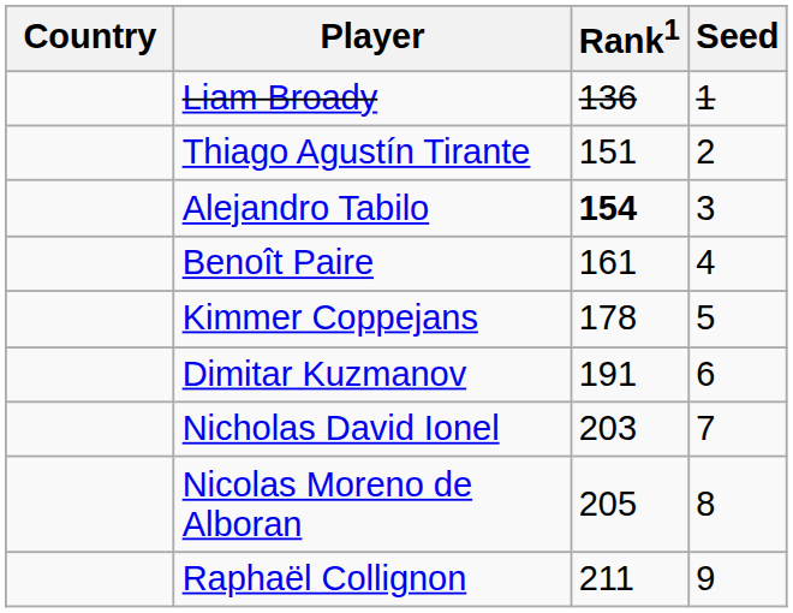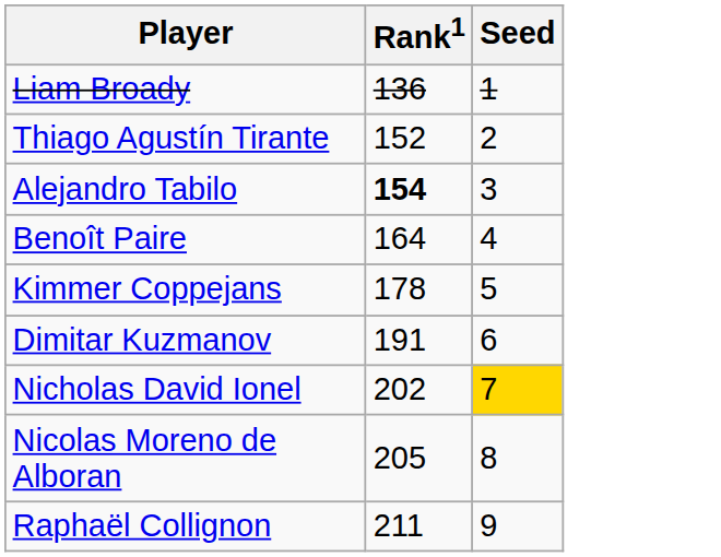- column: Country
Thiago Agustín Tirante | Rank1: 151 -> 152
Benoît Paire | Rank1: 161 -> 164
Nicholas David Ionel | Rank1: 203 -> 202
Nicholas David Ionel | Seed: no background -> gold background
